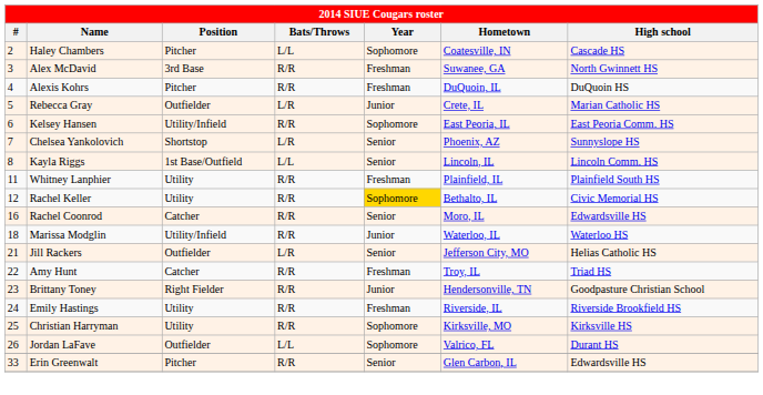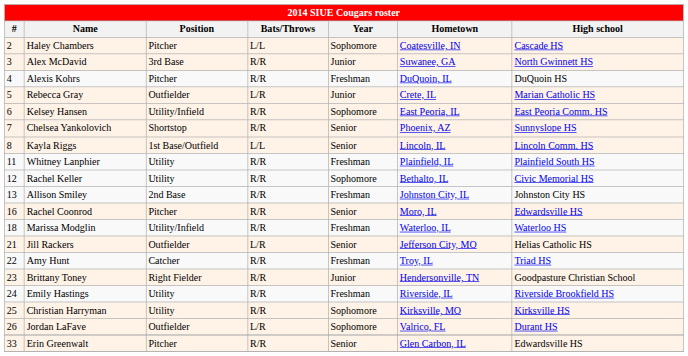Alex McDavid | Year: Freshman -> Junior
Chelsea Yankolovich | Bats/Throws: L/R -> R/R
Rachel Keller | Year: gold background -> no background
+ row: 13 | Allison Smiley | 2nd Base | R/R | Freshman | Johnston City, IL | Johnston City HS
Rachel Coonrod | Position: Catcher -> Pitcher
Marissa Modglin | Year: Junior -> Freshman
Jordan LaFave | Bats/Throws: L/L -> L/R
